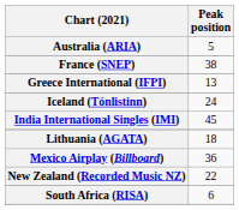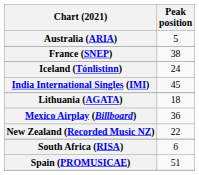- row: Greece International (IFPI) | 13
+ row: Spain (PROMUSICAE) | 51
